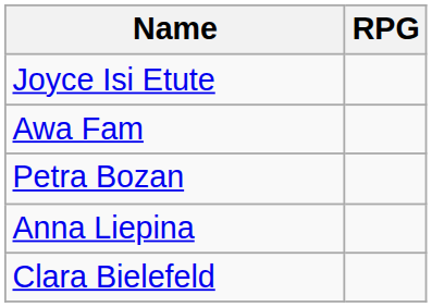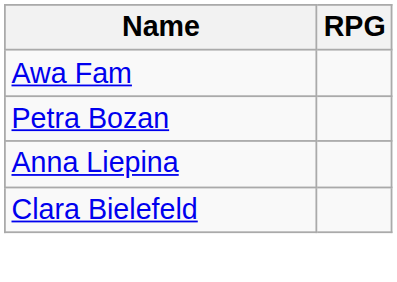- row: Joyce Isi Etute
